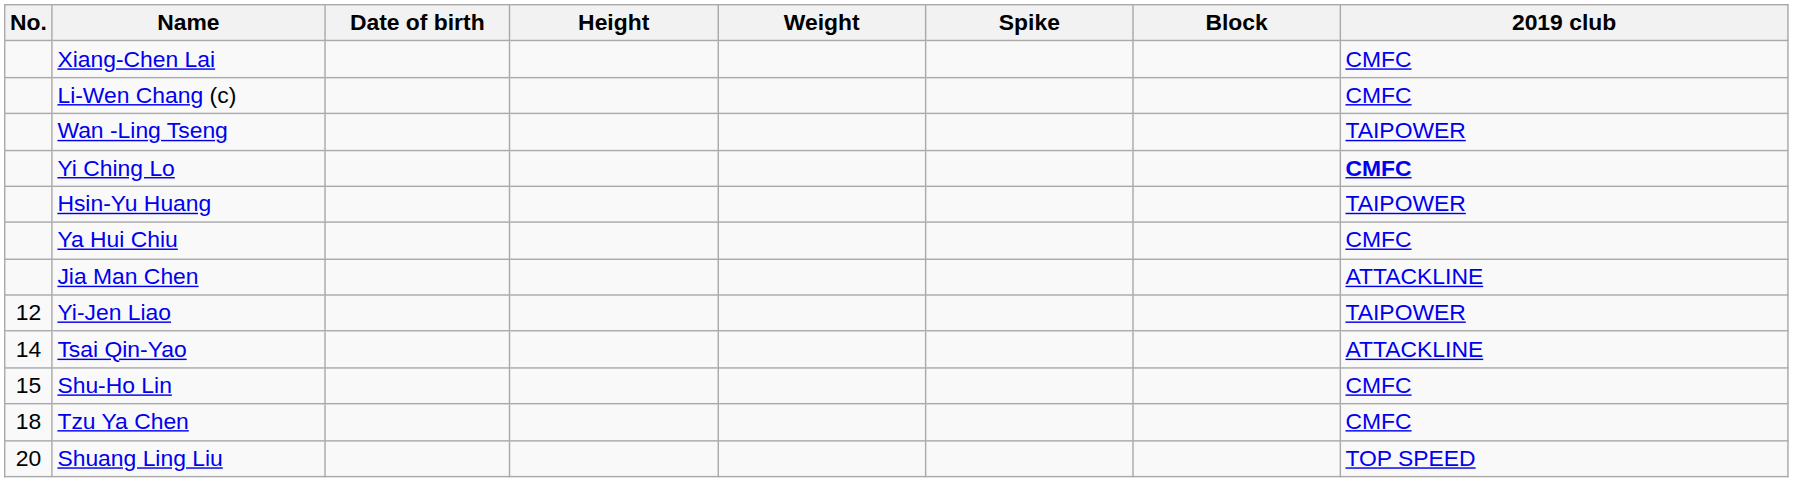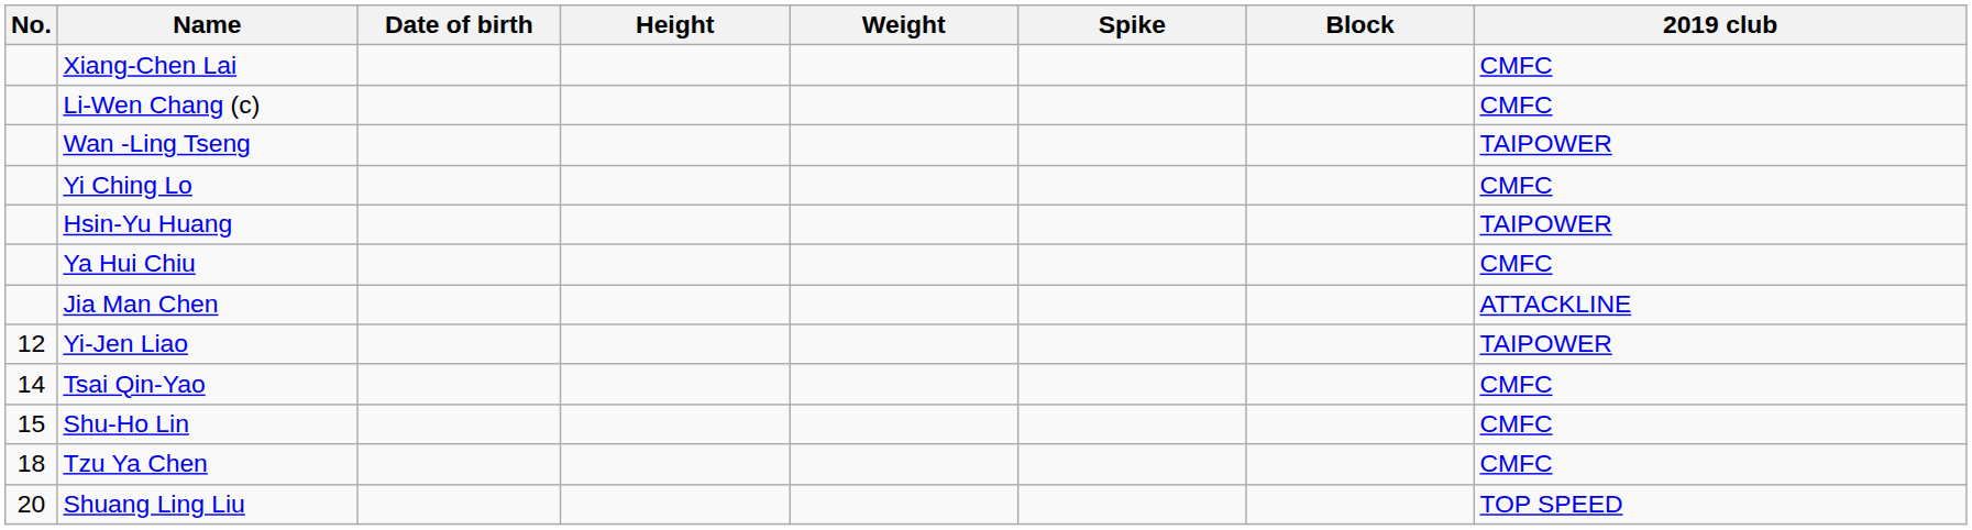Yi Ching Lo | 2019 club: bold -> normal
Tsai Qin-Yao | 2019 club: ATTACKLINE -> CMFC
